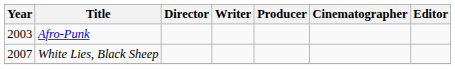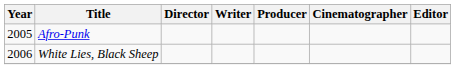Afro-Punk | Year: 2003 -> 2005
White Lies, Black Sheep | Year: 2007 -> 2006
